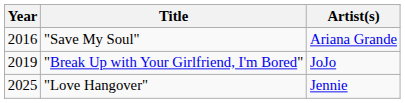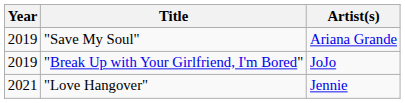"Save My Soul" | Year: 2016 -> 2019
"Love Hangover" | Year: 2025 -> 2021
